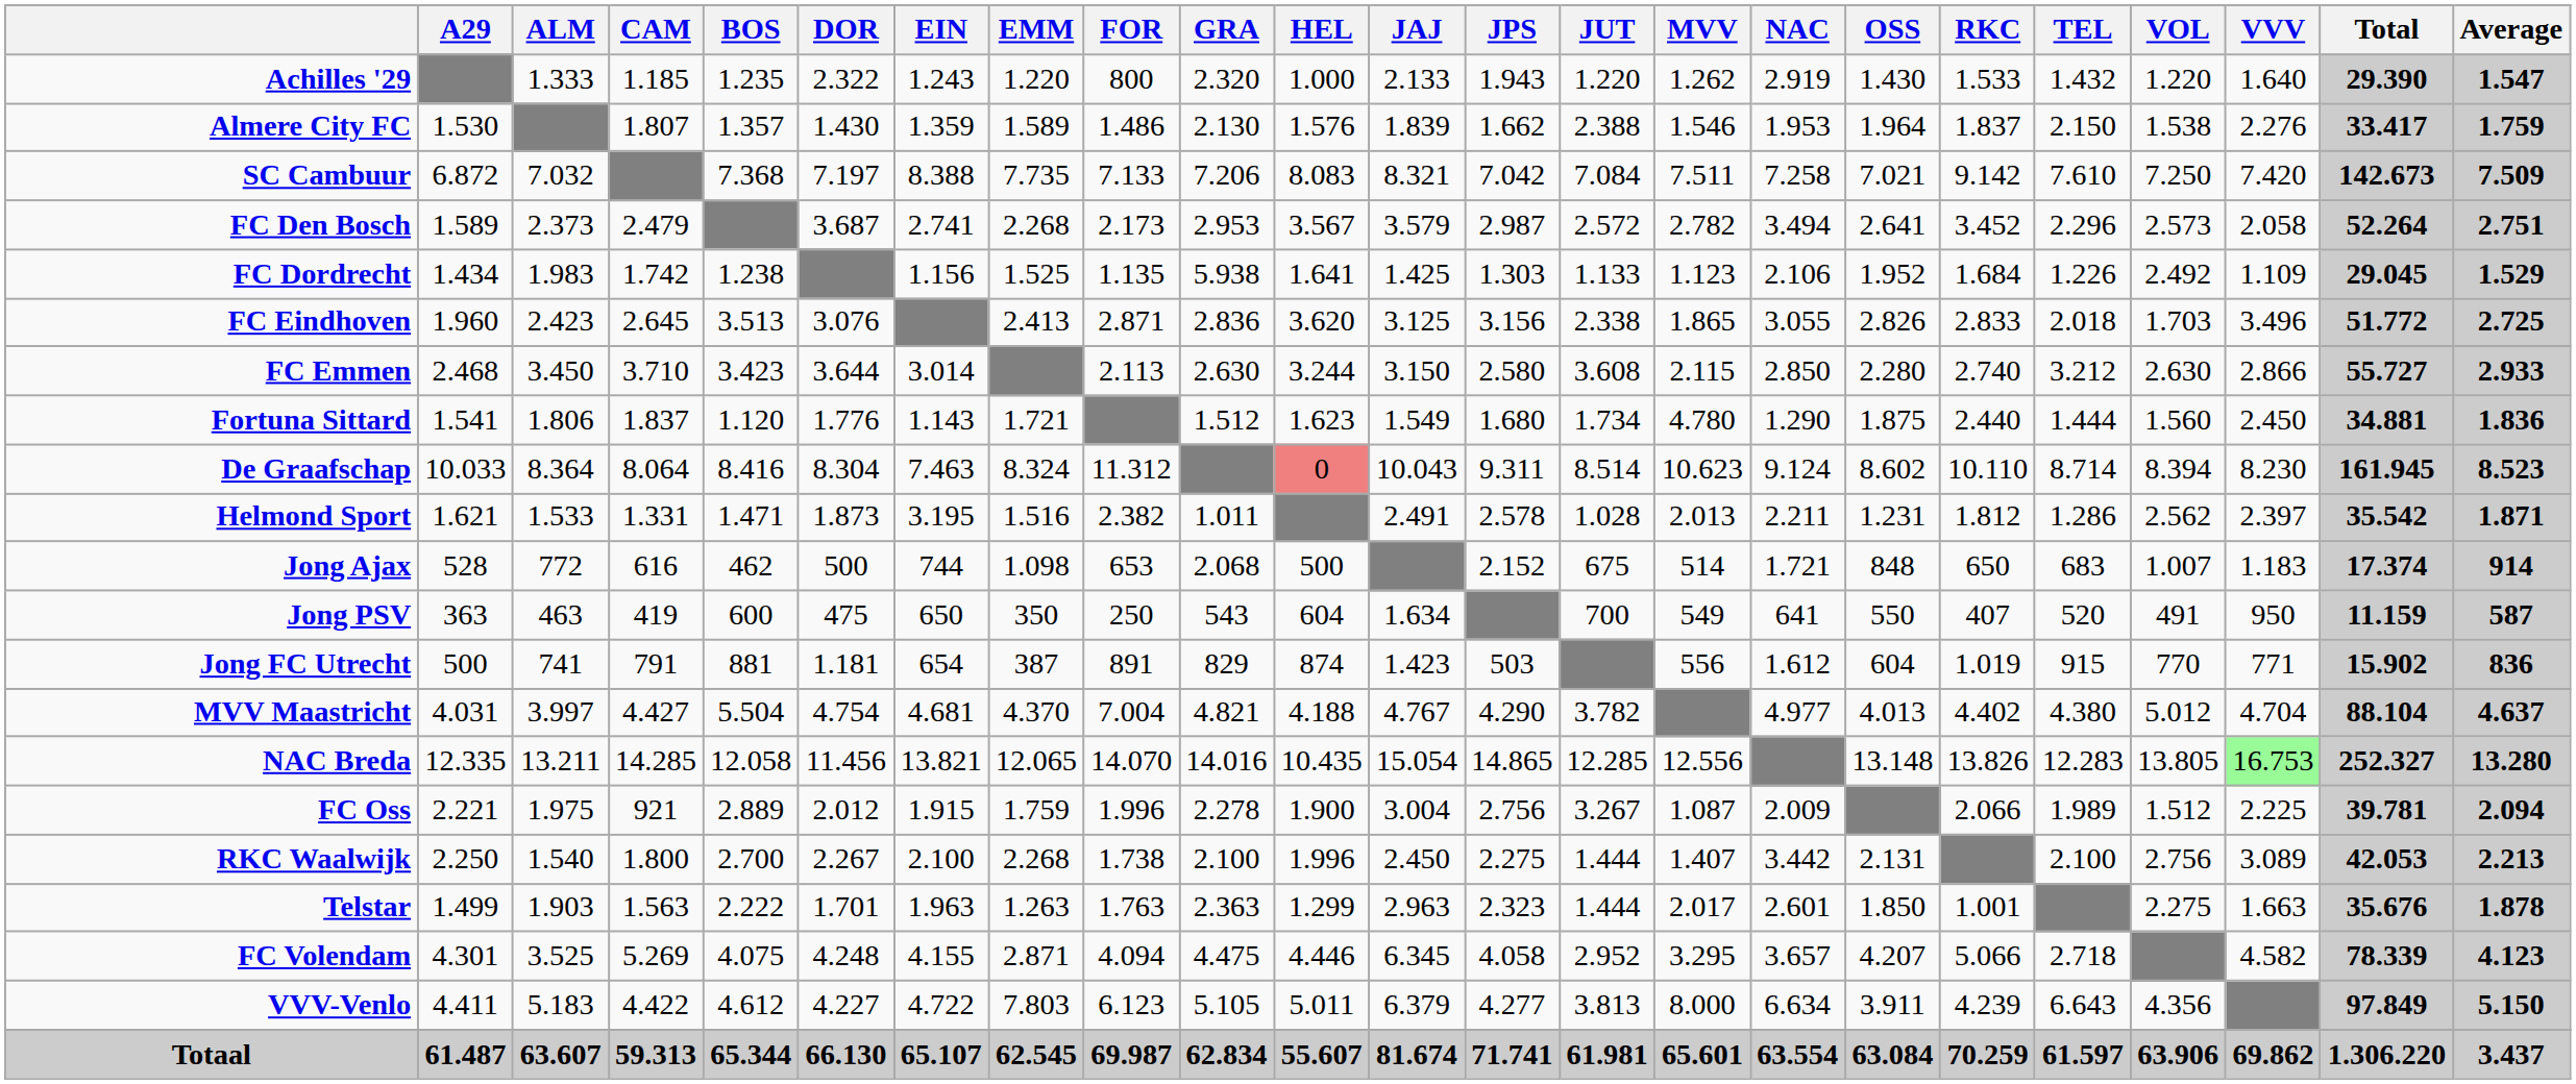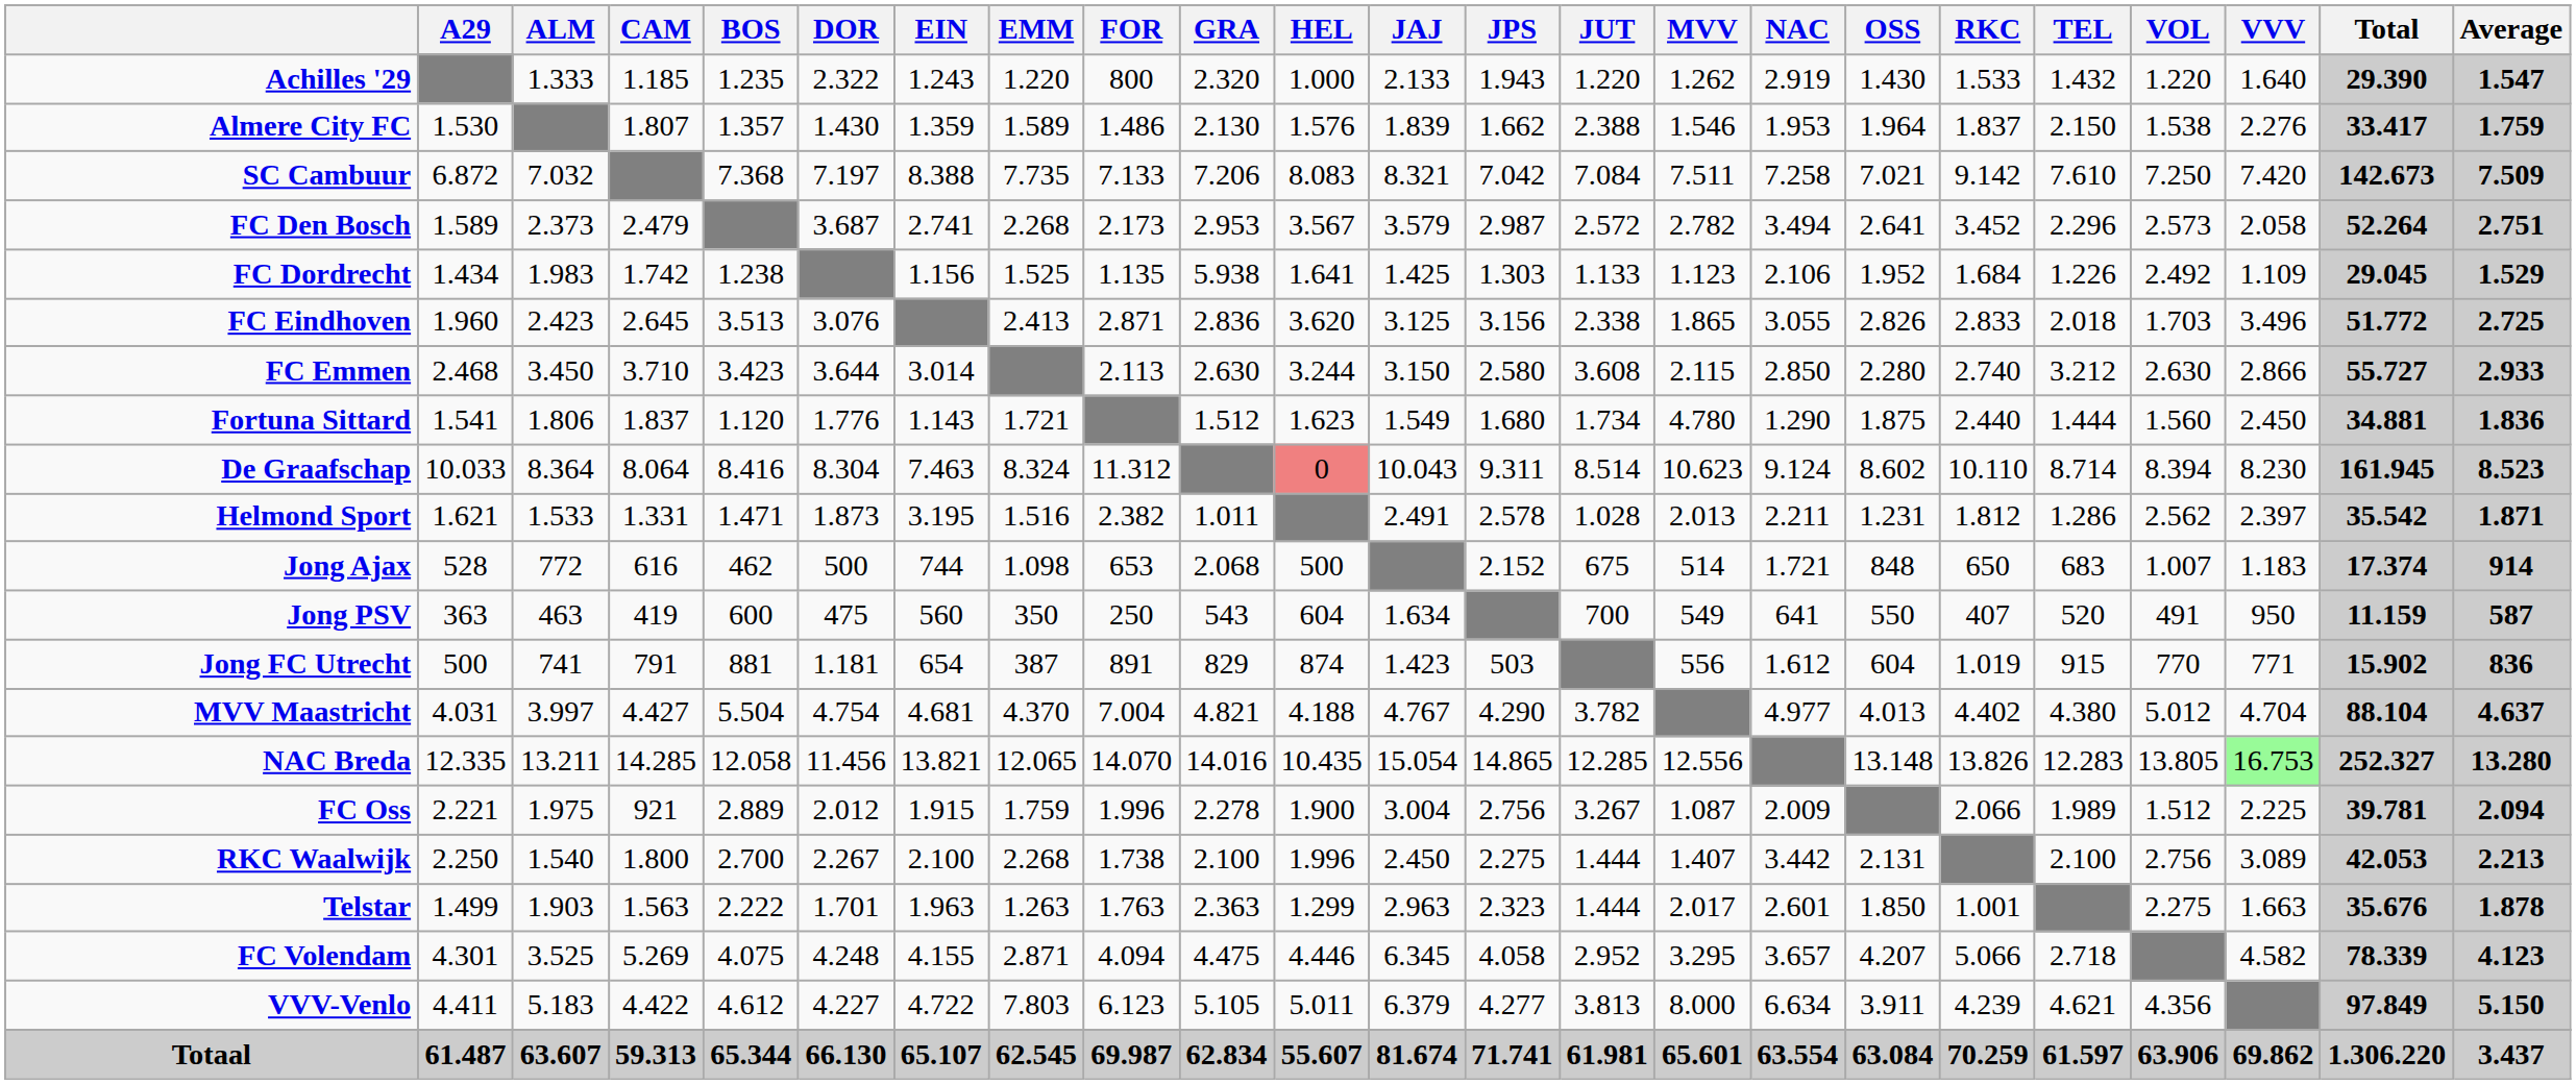Jong PSV | EIN: 650 -> 560
VVV-Venlo | TEL: 6.643 -> 4.621
